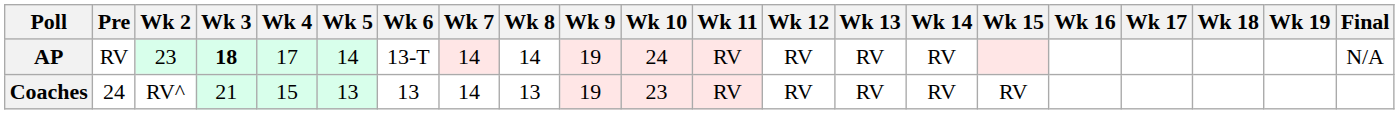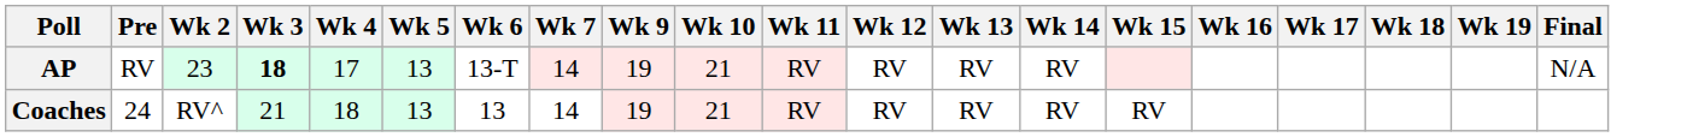- column: Wk 8 | 14 | 13
AP | Wk 5: 14 -> 13
AP | Wk 10: 24 -> 21
Coaches | Wk 4: 15 -> 18
Coaches | Wk 10: 23 -> 21
